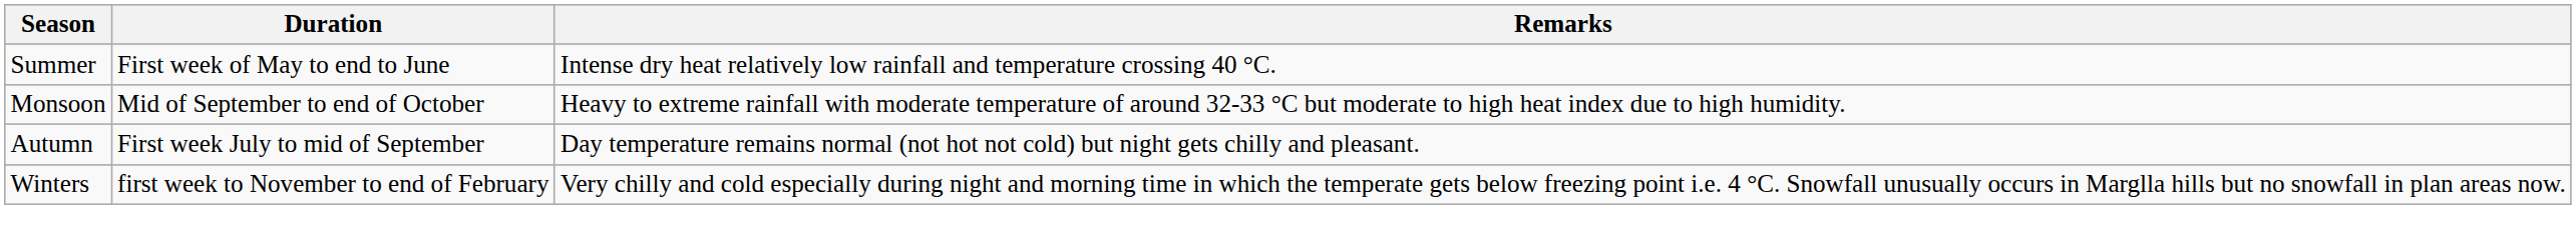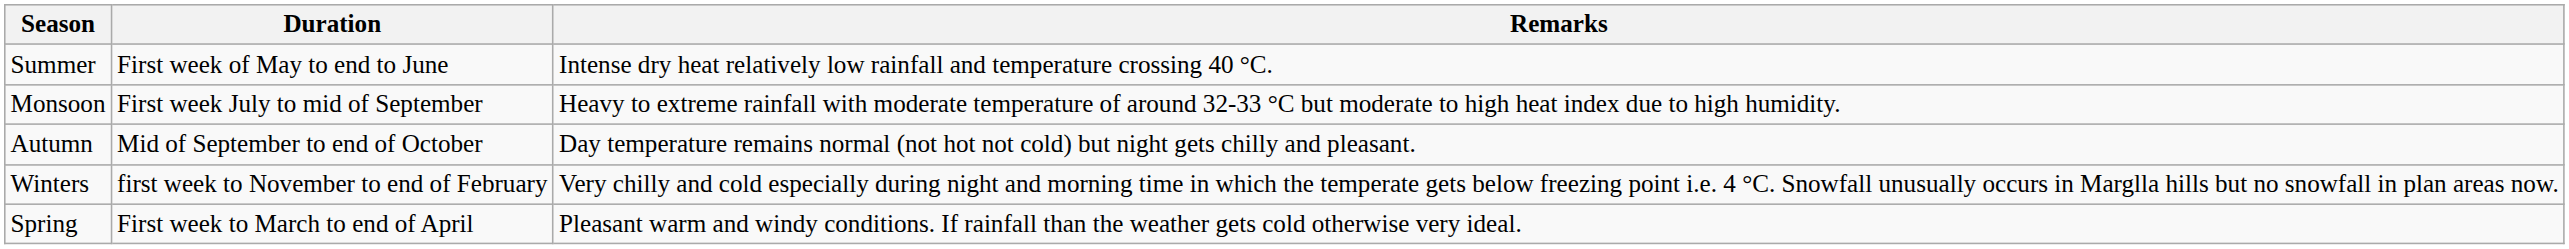Monsoon | Duration: Mid of September to end of October -> First week July to mid of September
Autumn | Duration: First week July to mid of September -> Mid of September to end of October
+ row: Spring | First week to March to end of April | Pleasant warm and windy conditions. If rainfall than the weather gets cold otherwise very ideal.
